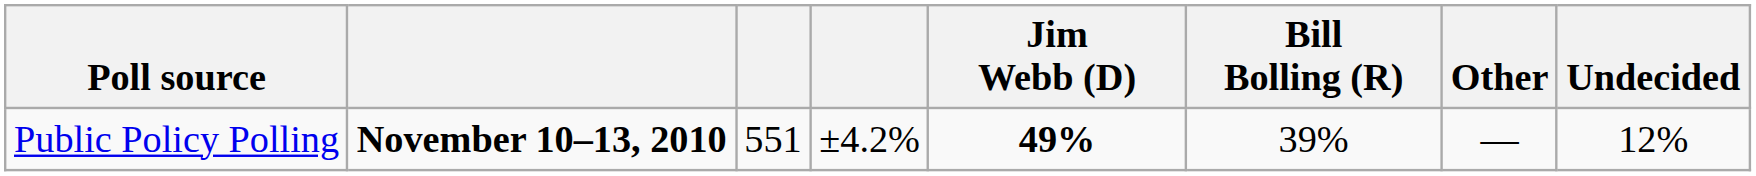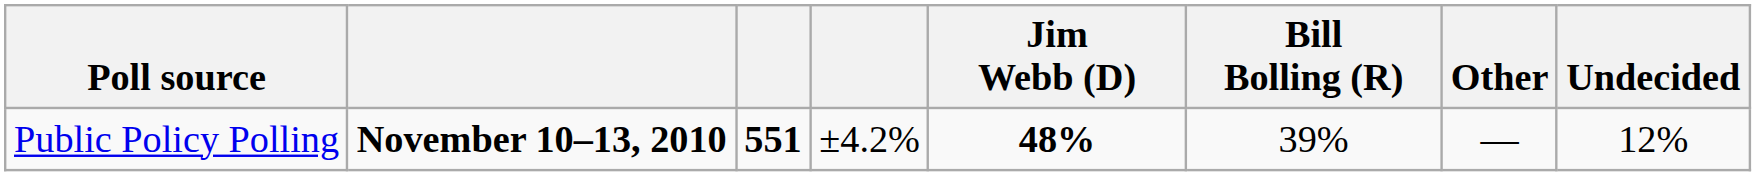Public Policy Polling | column 3: normal -> bold
Public Policy Polling | Jim Webb (D): 49% -> 48%
